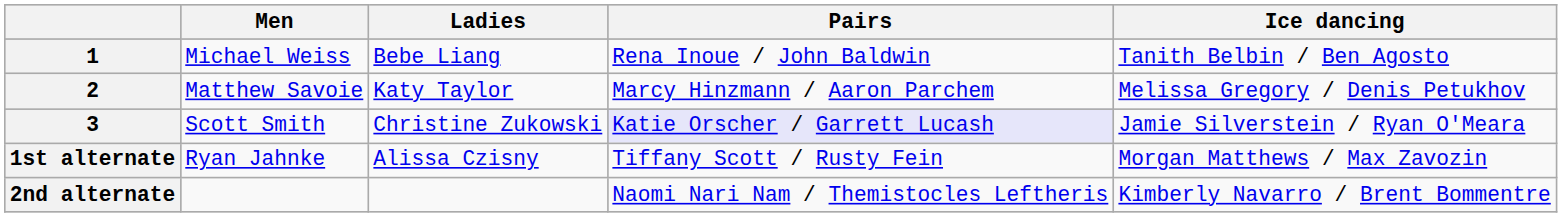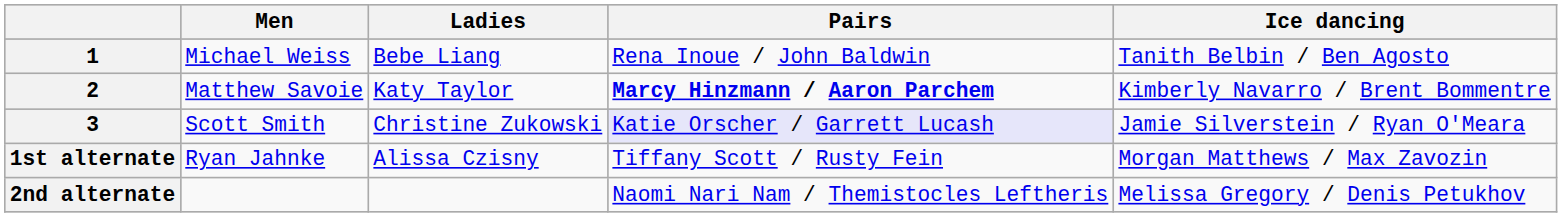2 | Pairs: normal -> bold
2 | Ice dancing: Melissa Gregory / Denis Petukhov -> Kimberly Navarro / Brent Bommentre
2nd alternate | Ice dancing: Kimberly Navarro / Brent Bommentre -> Melissa Gregory / Denis Petukhov
